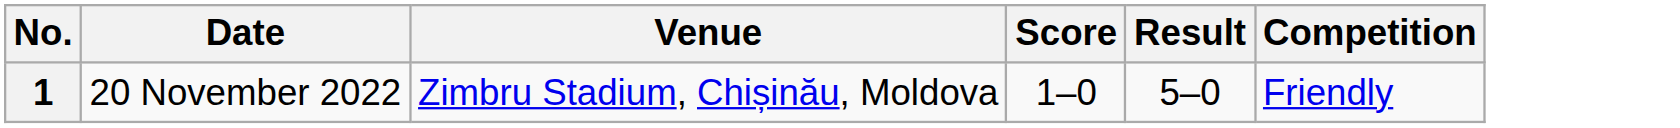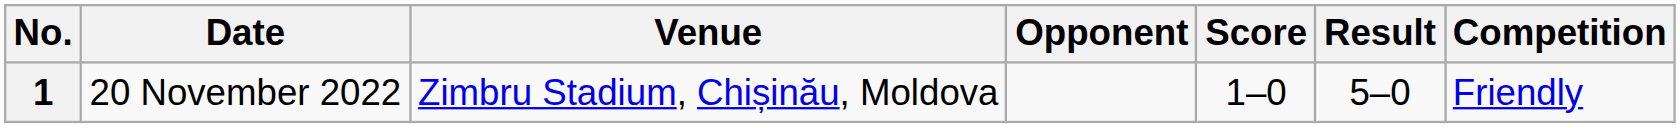+ column: Opponent
